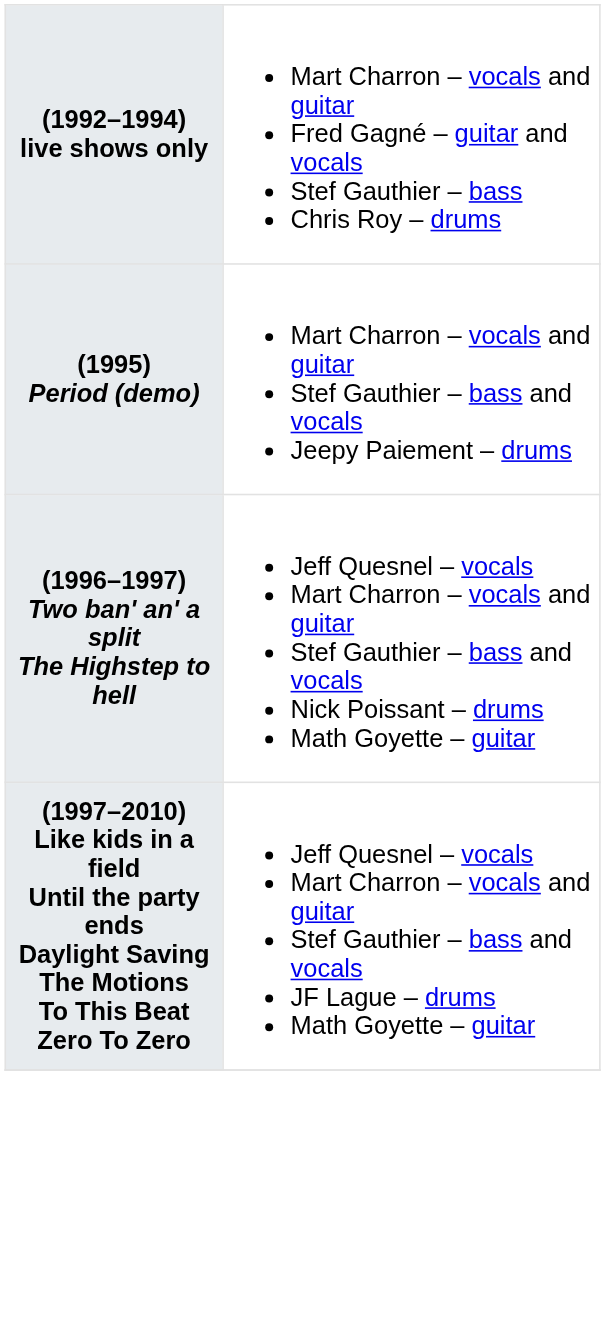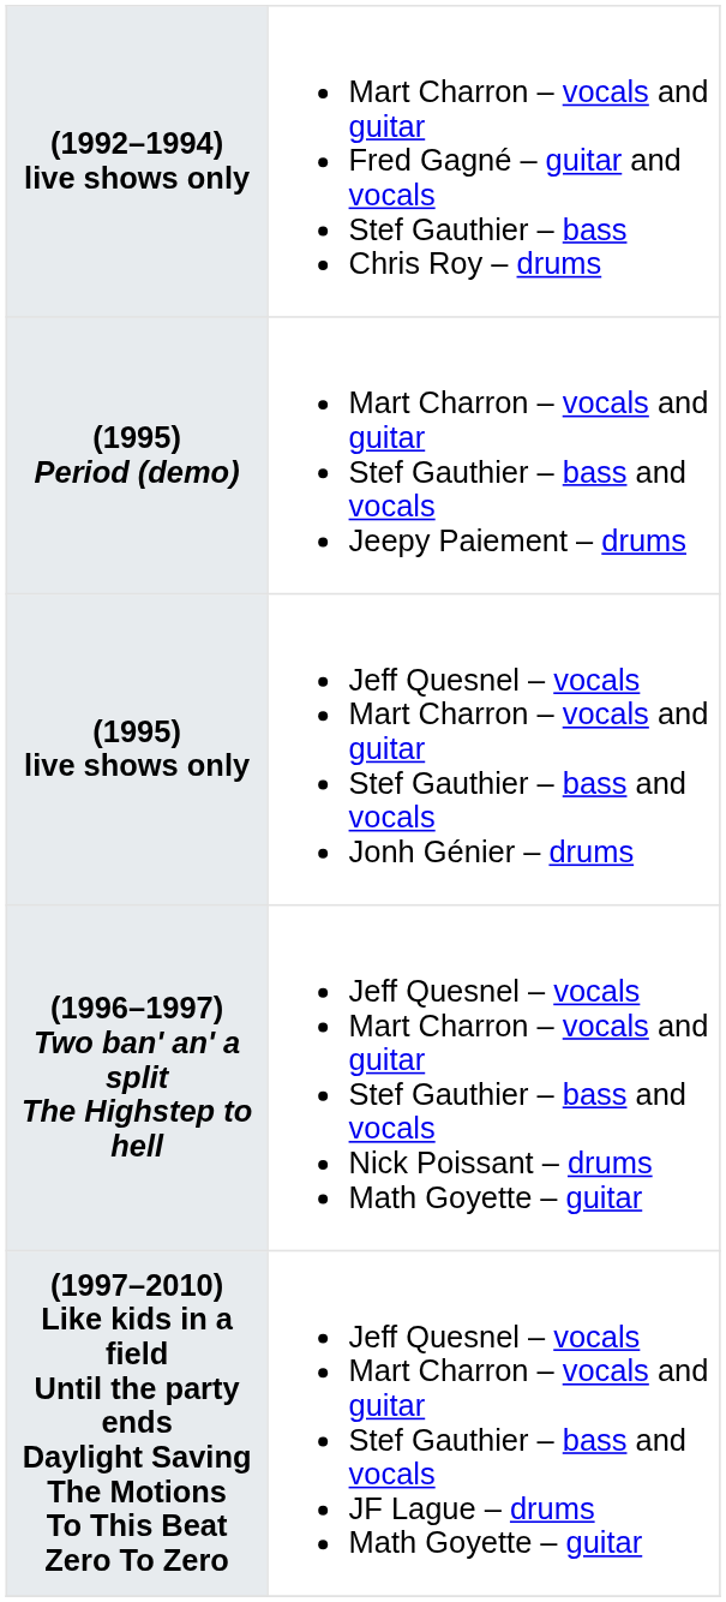+ row: (1995) live shows only | Jeff Quesnel – vocals Mart Charron – vocals and guitar Stef Gauthier – bass and vocals Jonh Génier – drums
